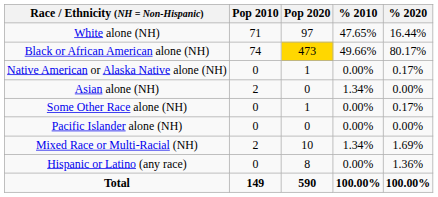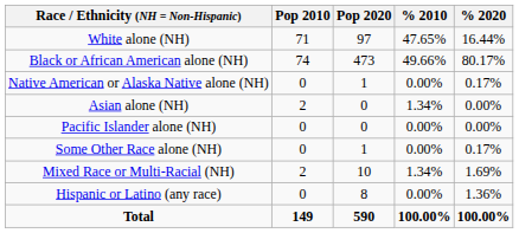Black or African American alone (NH) | Pop 2020: gold background -> no background
rows swapped: Pacific Islander alone (NH) <-> Some Other Race alone (NH)
